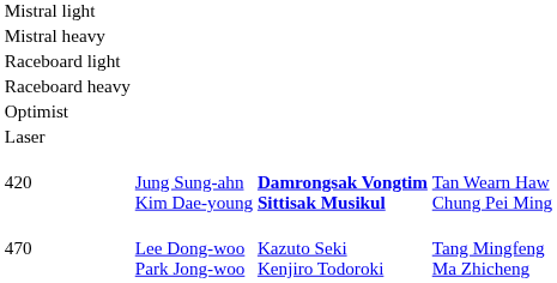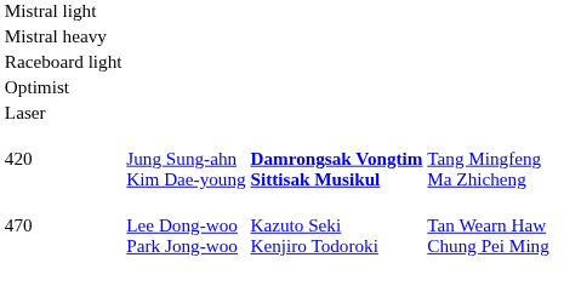- row: Raceboard heavy
420 | column 4: Tan Wearn Haw Chung Pei Ming -> Tang Mingfeng Ma Zhicheng
470 | column 4: Tang Mingfeng Ma Zhicheng -> Tan Wearn Haw Chung Pei Ming
